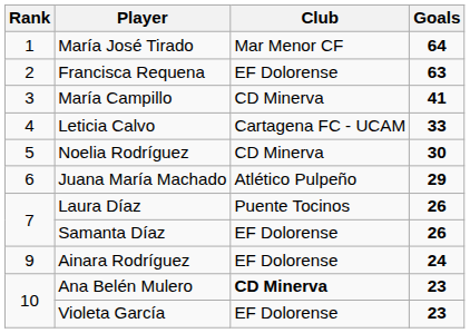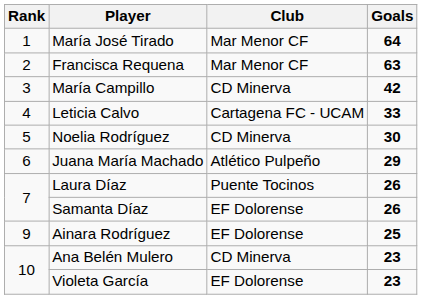Francisca Requena | Club: EF Dolorense -> Mar Menor CF
María Campillo | Goals: 41 -> 42
Ainara Rodríguez | Goals: 24 -> 25
Ana Belén Mulero | Club: bold -> normal
